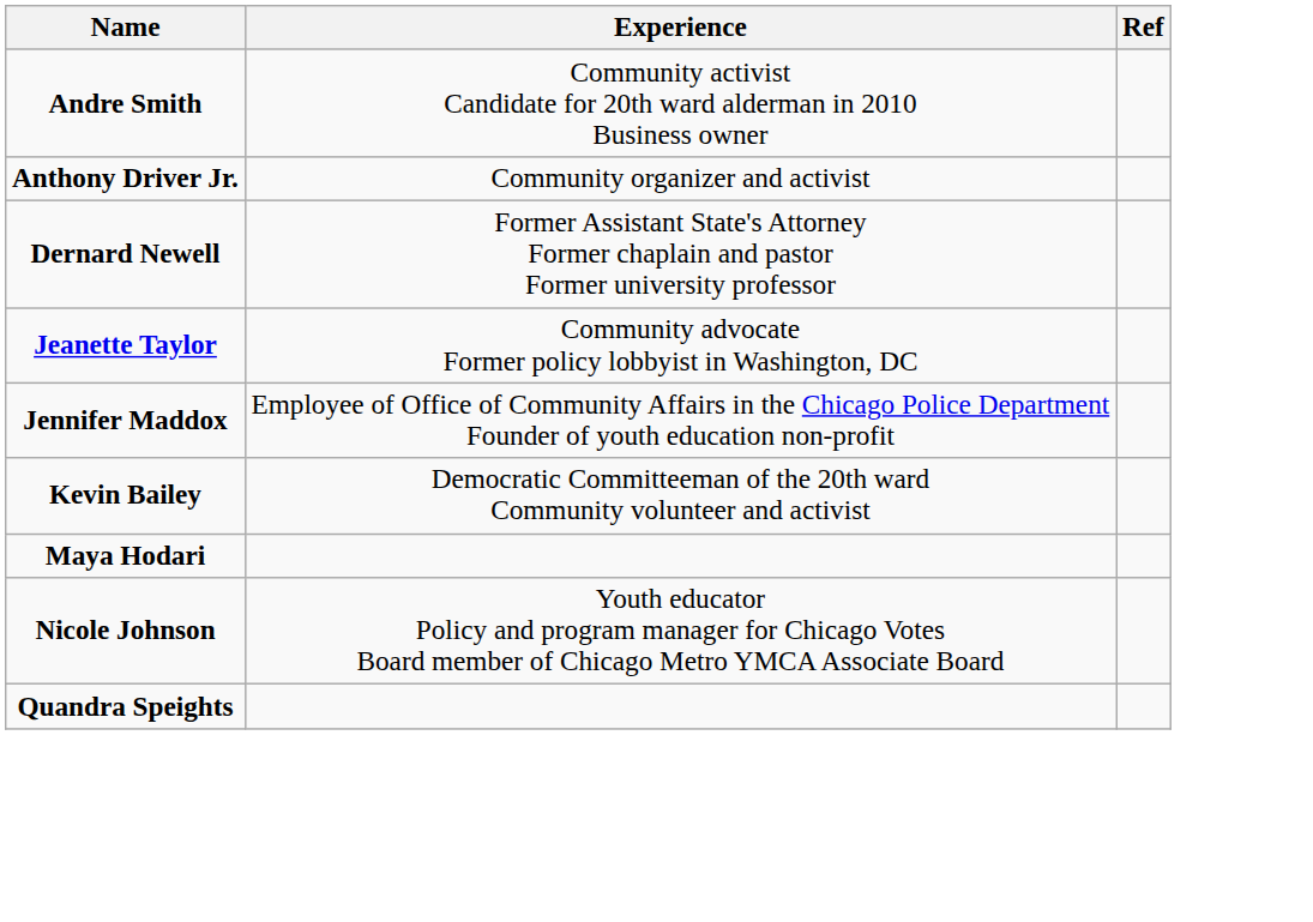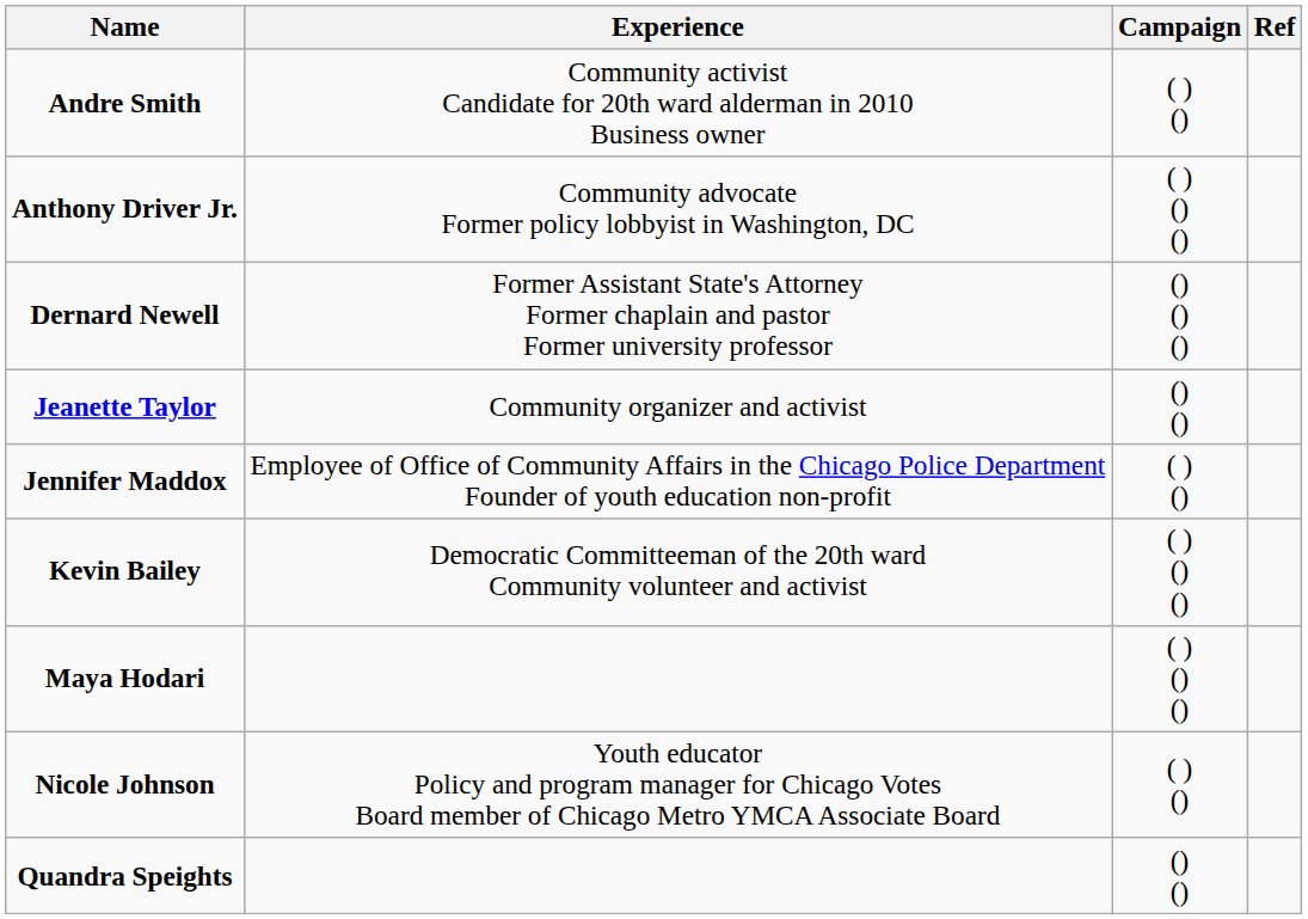+ column: Campaign | ( ) () | ( ) () () | () () () | () () | ( ) () | ( ) () () | ( ) () () | ( ) () | () ()
Anthony Driver Jr. | Experience: Community organizer and activist -> Community advocate Former policy lobbyist in Washington, DC
Jeanette Taylor | Experience: Community advocate Former policy lobbyist in Washington, DC -> Community organizer and activist
